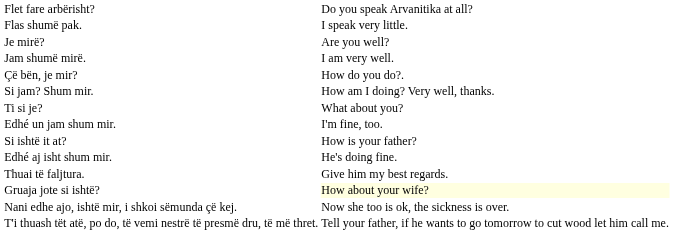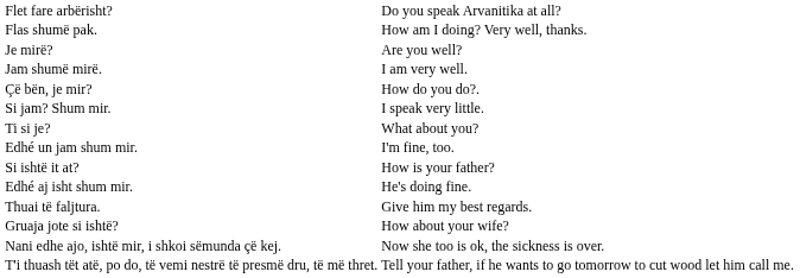Flas shumë pak. | column 2: I speak very little. -> How am I doing? Very well, thanks.
Si jam? Shum mir. | column 2: How am I doing? Very well, thanks. -> I speak very little.
Gruaja jote si ishtë? | column 2: lightyellow background -> no background
